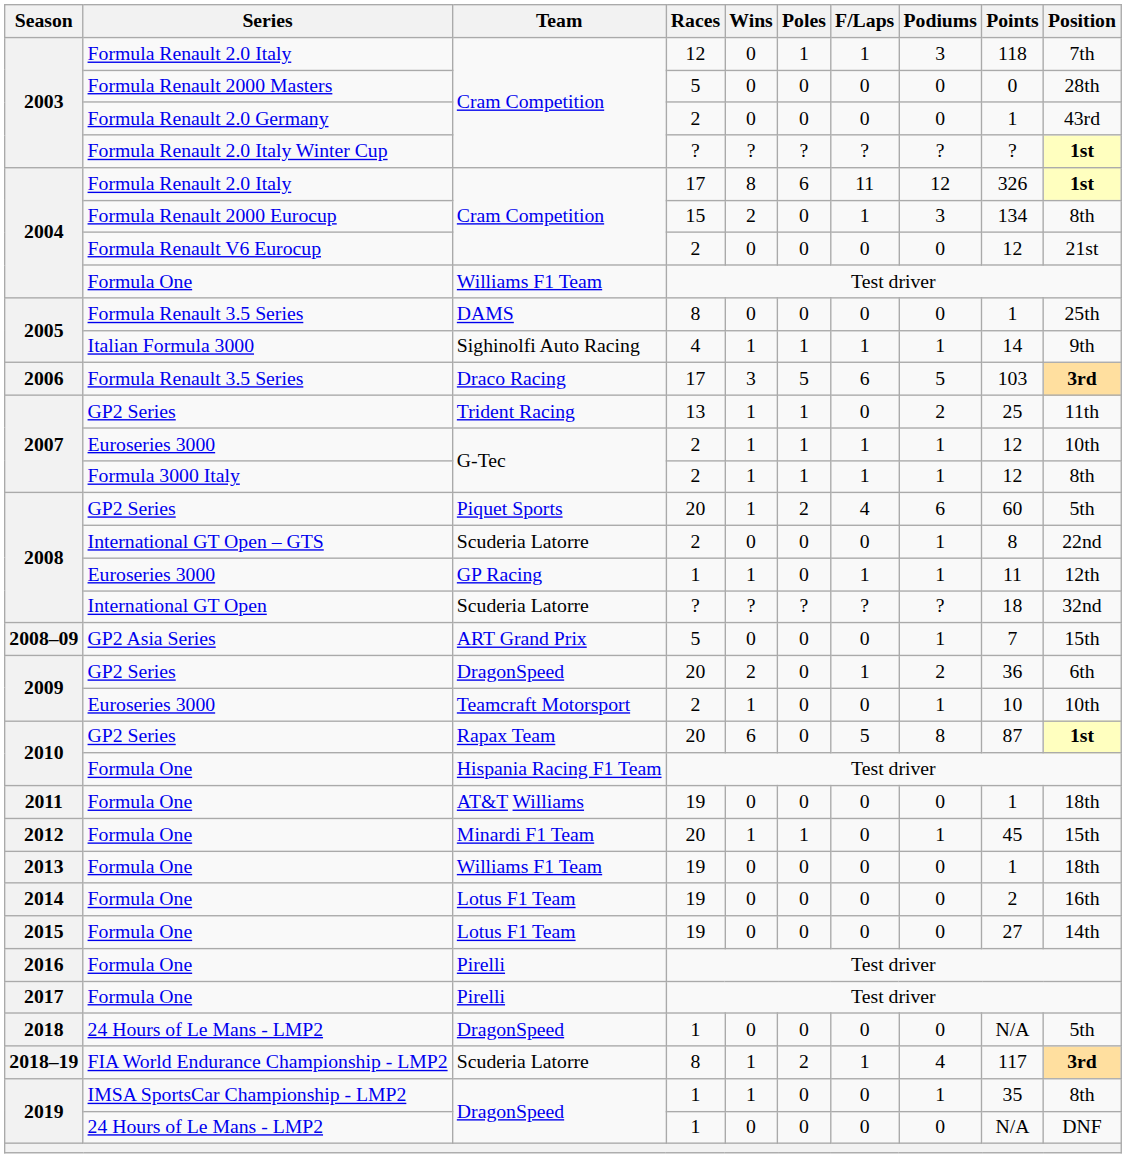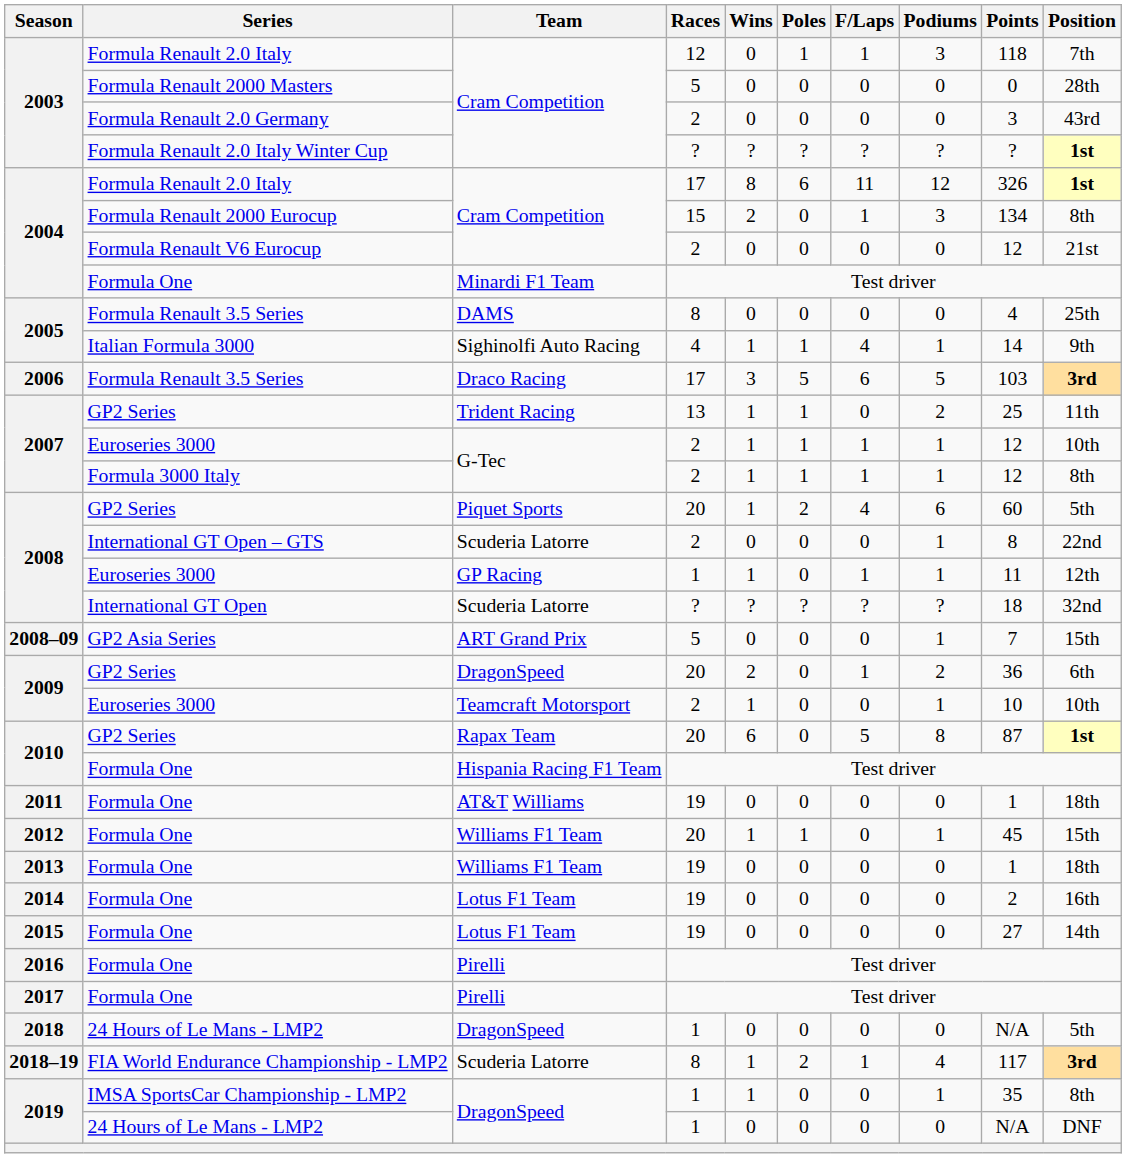2003 / Formula Renault 2.0 Germany | Points: 1 -> 3
2004 / Formula One | Team: Williams F1 Team -> Minardi F1 Team
2005 / Formula Renault 3.5 Series | Points: 1 -> 4
2005 / Italian Formula 3000 | F/Laps: 1 -> 4
2012 | Team: Minardi F1 Team -> Williams F1 Team
